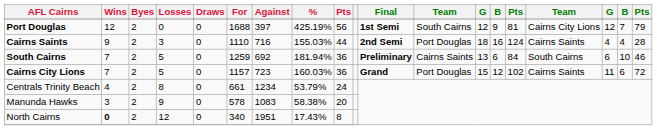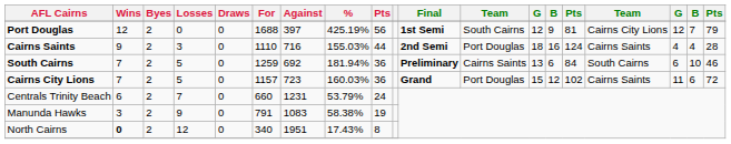Centrals Trinity Beach | Wins: 4 -> 6
Centrals Trinity Beach | Losses: 8 -> 7
Centrals Trinity Beach | For: 661 -> 660
Centrals Trinity Beach | Against: 1234 -> 1231
Manunda Hawks | For: 578 -> 791
Manunda Hawks | column 9: 20 -> 19
